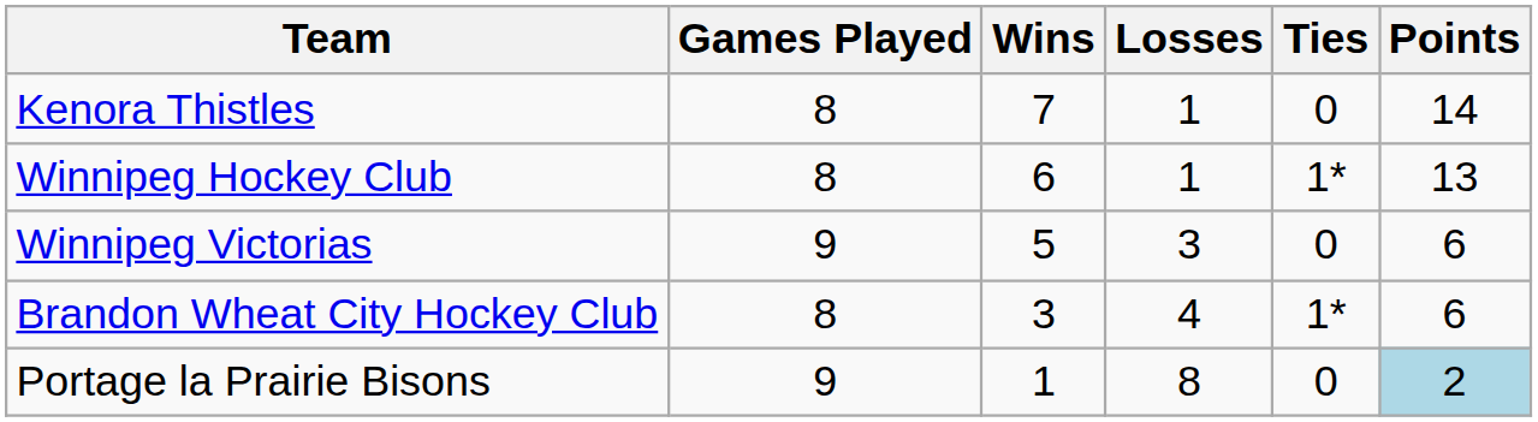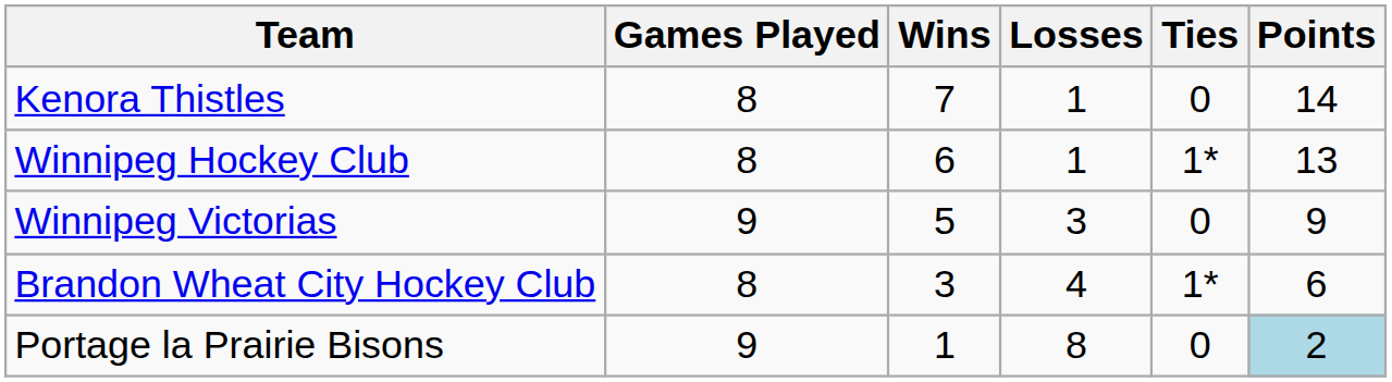Winnipeg Victorias | Points: 6 -> 9
